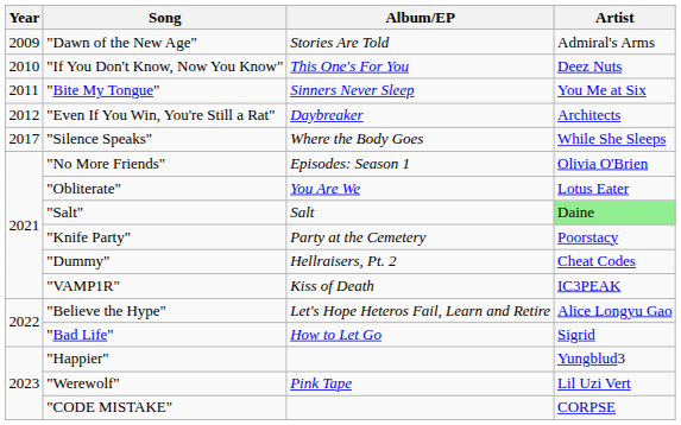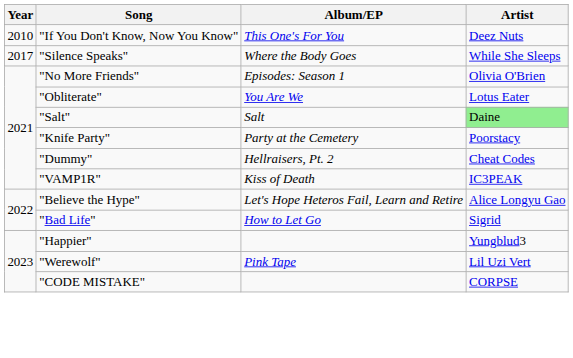- row: 2009 | "Dawn of the New Age" | Stories Are Told | Admiral's Arms
- row: 2011 | "Bite My Tongue" | Sinners Never Sleep | You Me at Six
- row: 2012 | "Even If You Win, You're Still a Rat" | Daybreaker | Architects
